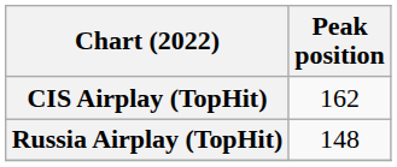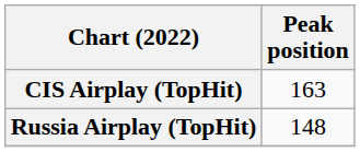CIS Airplay (TopHit) | Peak position: 162 -> 163
